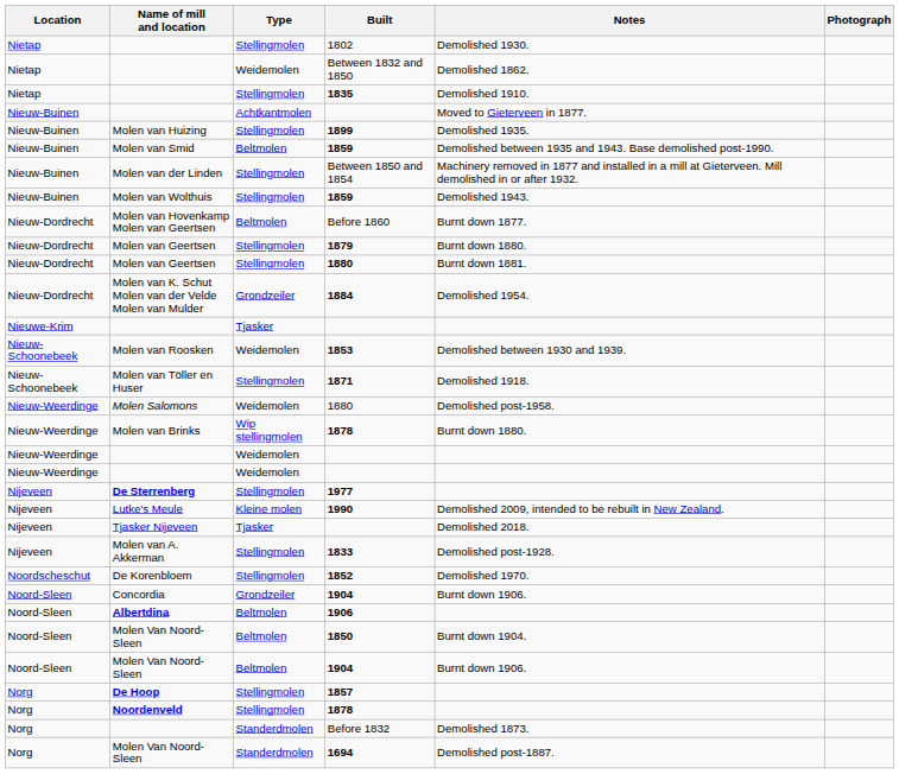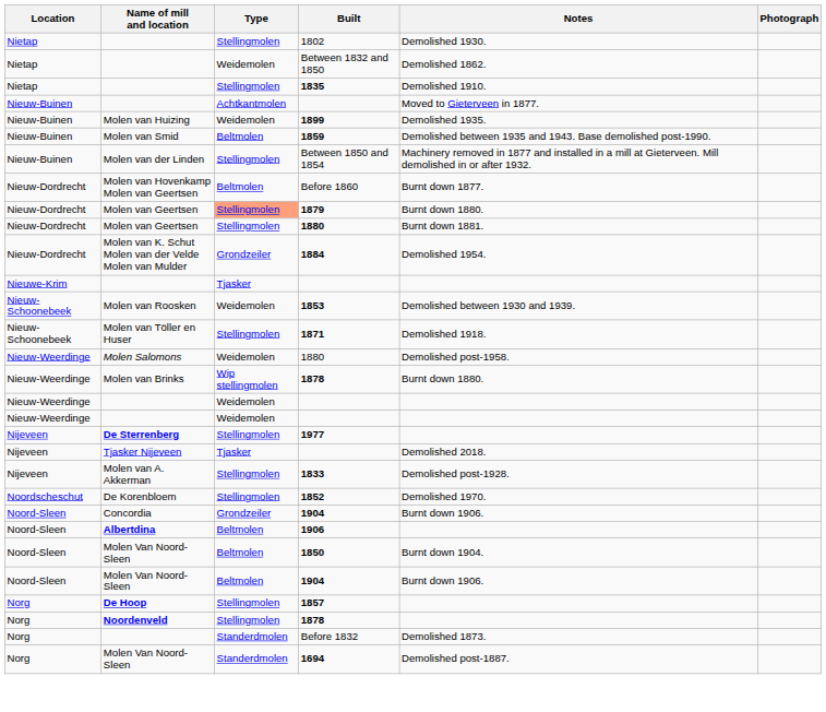1899 | Type: Stellingmolen -> Weidemolen
- row: Nieuw-Buinen | Molen van Wolthuis | Stellingmolen | 1859 | Demolished 1943.
1879 | Type: no background -> lightsalmon background
- row: Nijeveen | Lutke's Meule | Kleine molen | 1990 | Demolished 2009, intended to be rebuilt in New Zealand.
